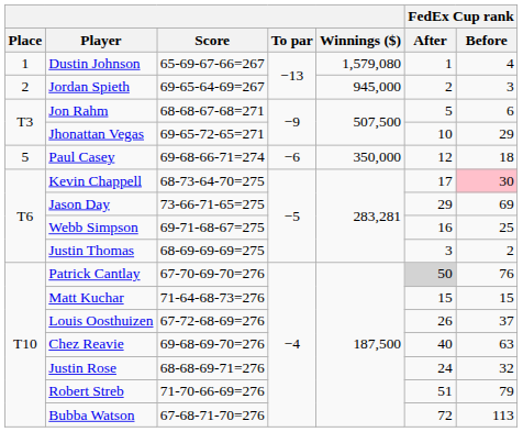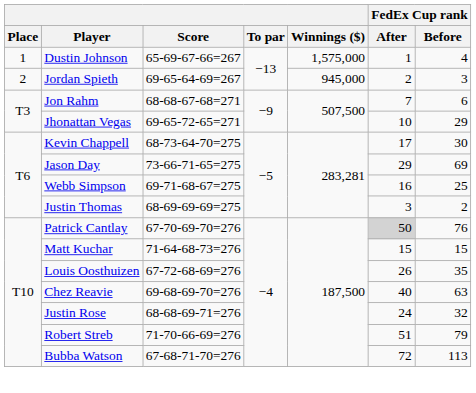Dustin Johnson | Winnings ($): 1,579,080 -> 1,575,000
Jon Rahm | FedEx Cup rank / After: 5 -> 7
- row: 5 | Paul Casey | 69-68-66-71=274 | −6 | 350,000 | 12 | 18
Kevin Chappell | FedEx Cup rank / Before: pink background -> no background
Louis Oosthuizen | FedEx Cup rank / Before: 37 -> 35
